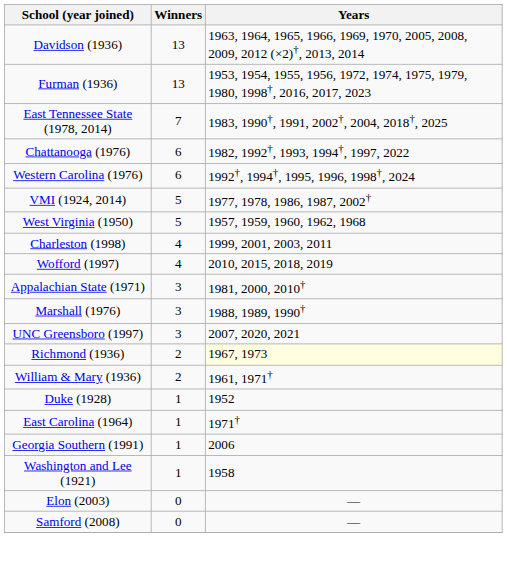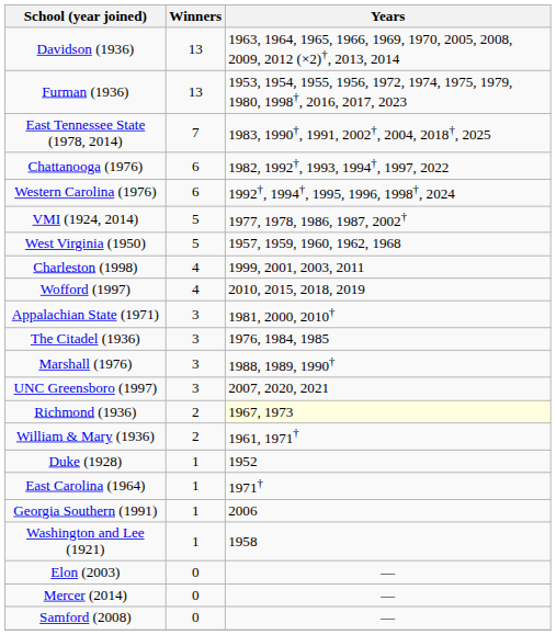+ row: The Citadel (1936) | 3 | 1976, 1984, 1985
+ row: Mercer (2014) | 0 | —
